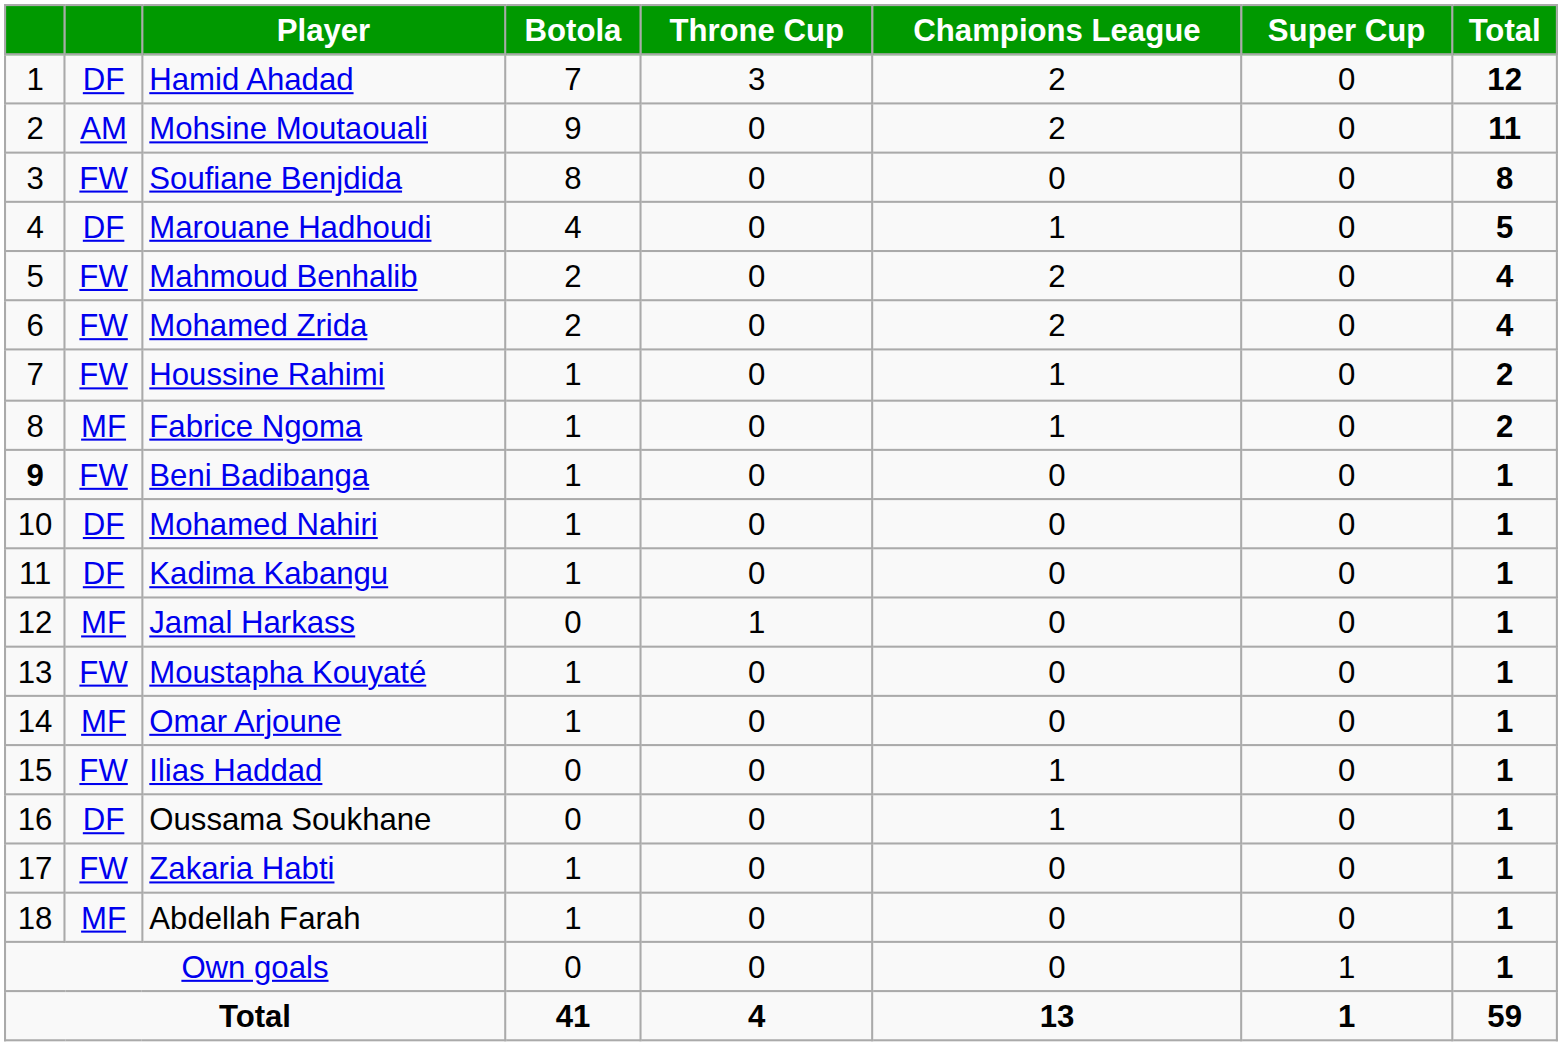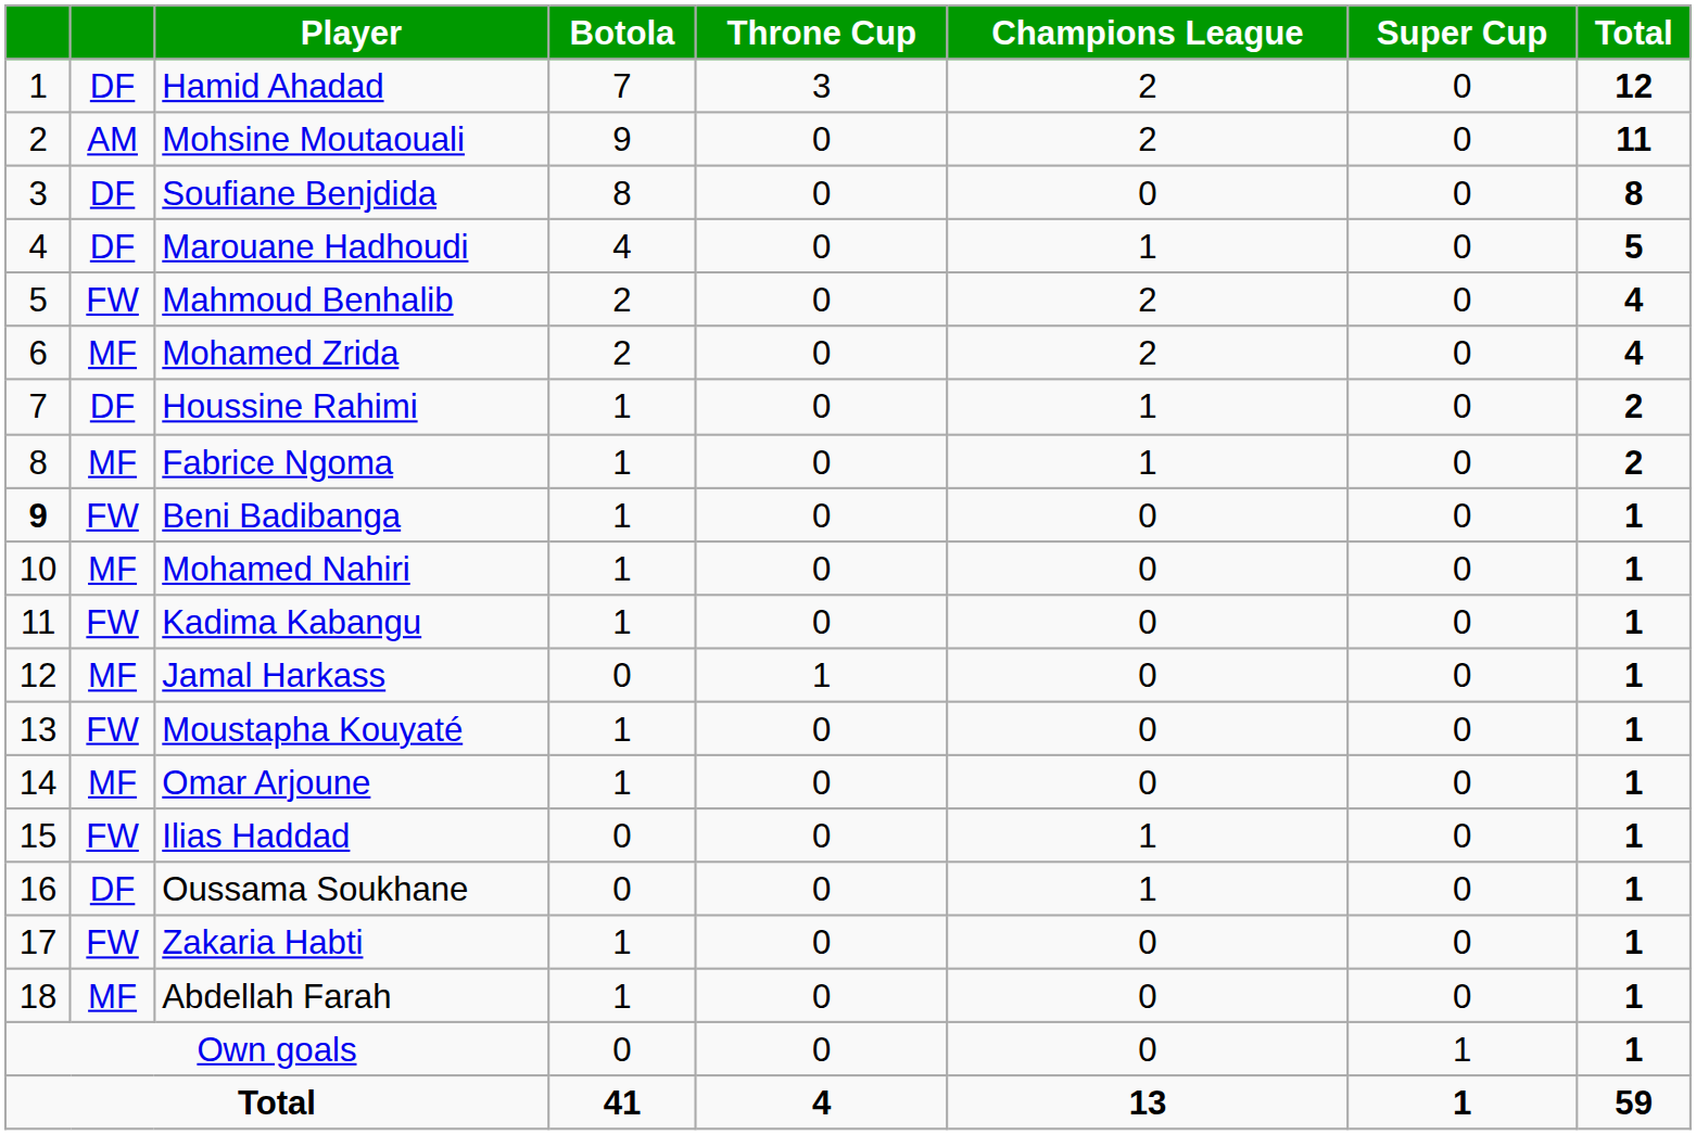Soufiane Benjdida | column 2: FW -> DF
Mohamed Zrida | column 2: FW -> MF
Houssine Rahimi | column 2: FW -> DF
Mohamed Nahiri | column 2: DF -> MF
Kadima Kabangu | column 2: DF -> FW
